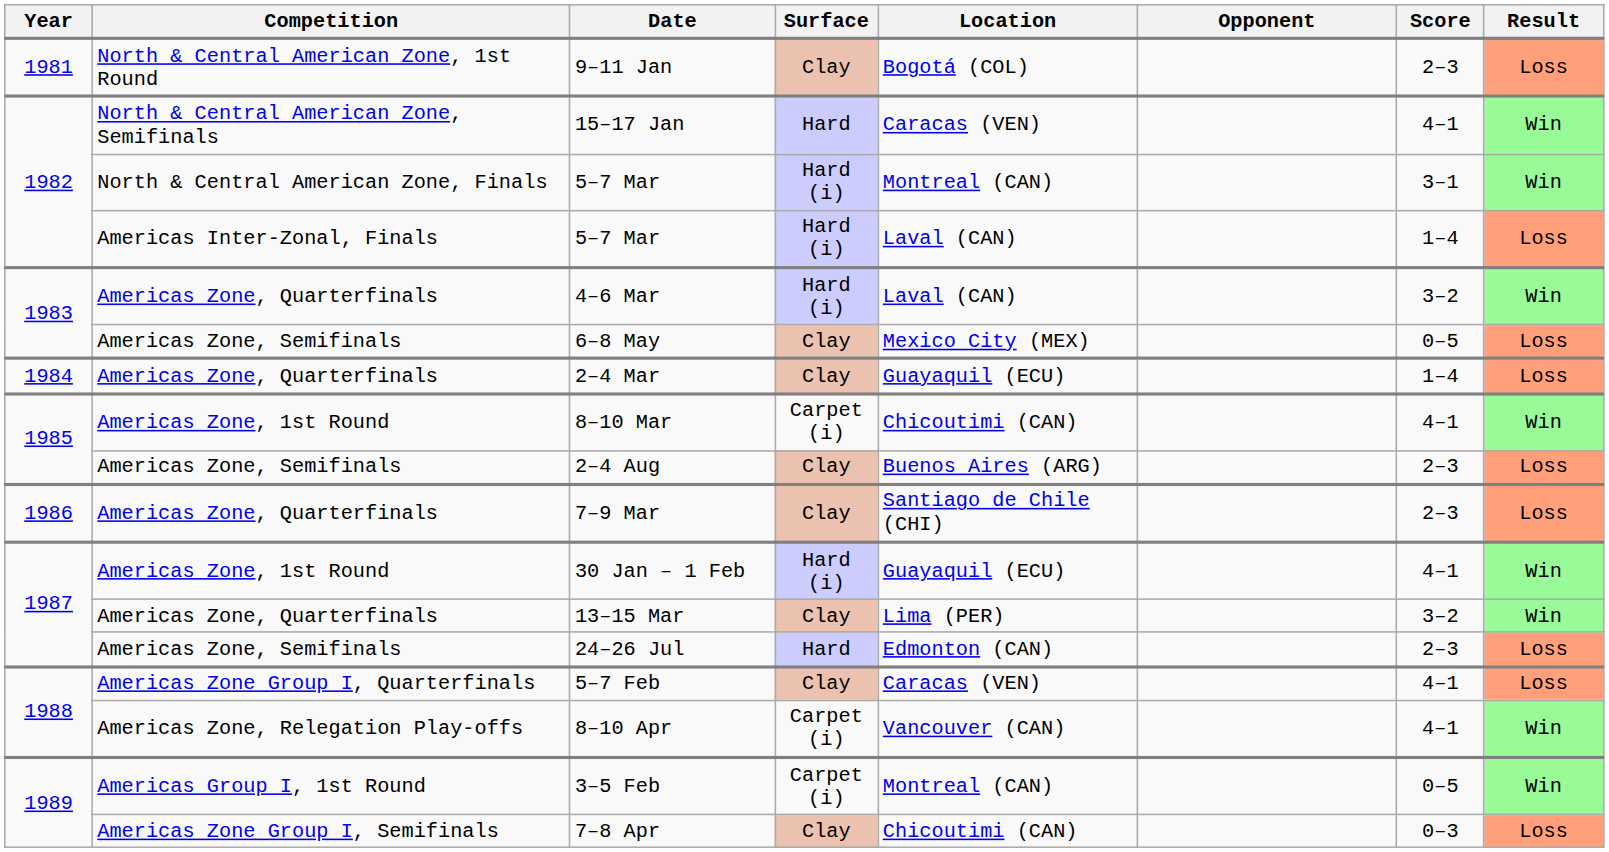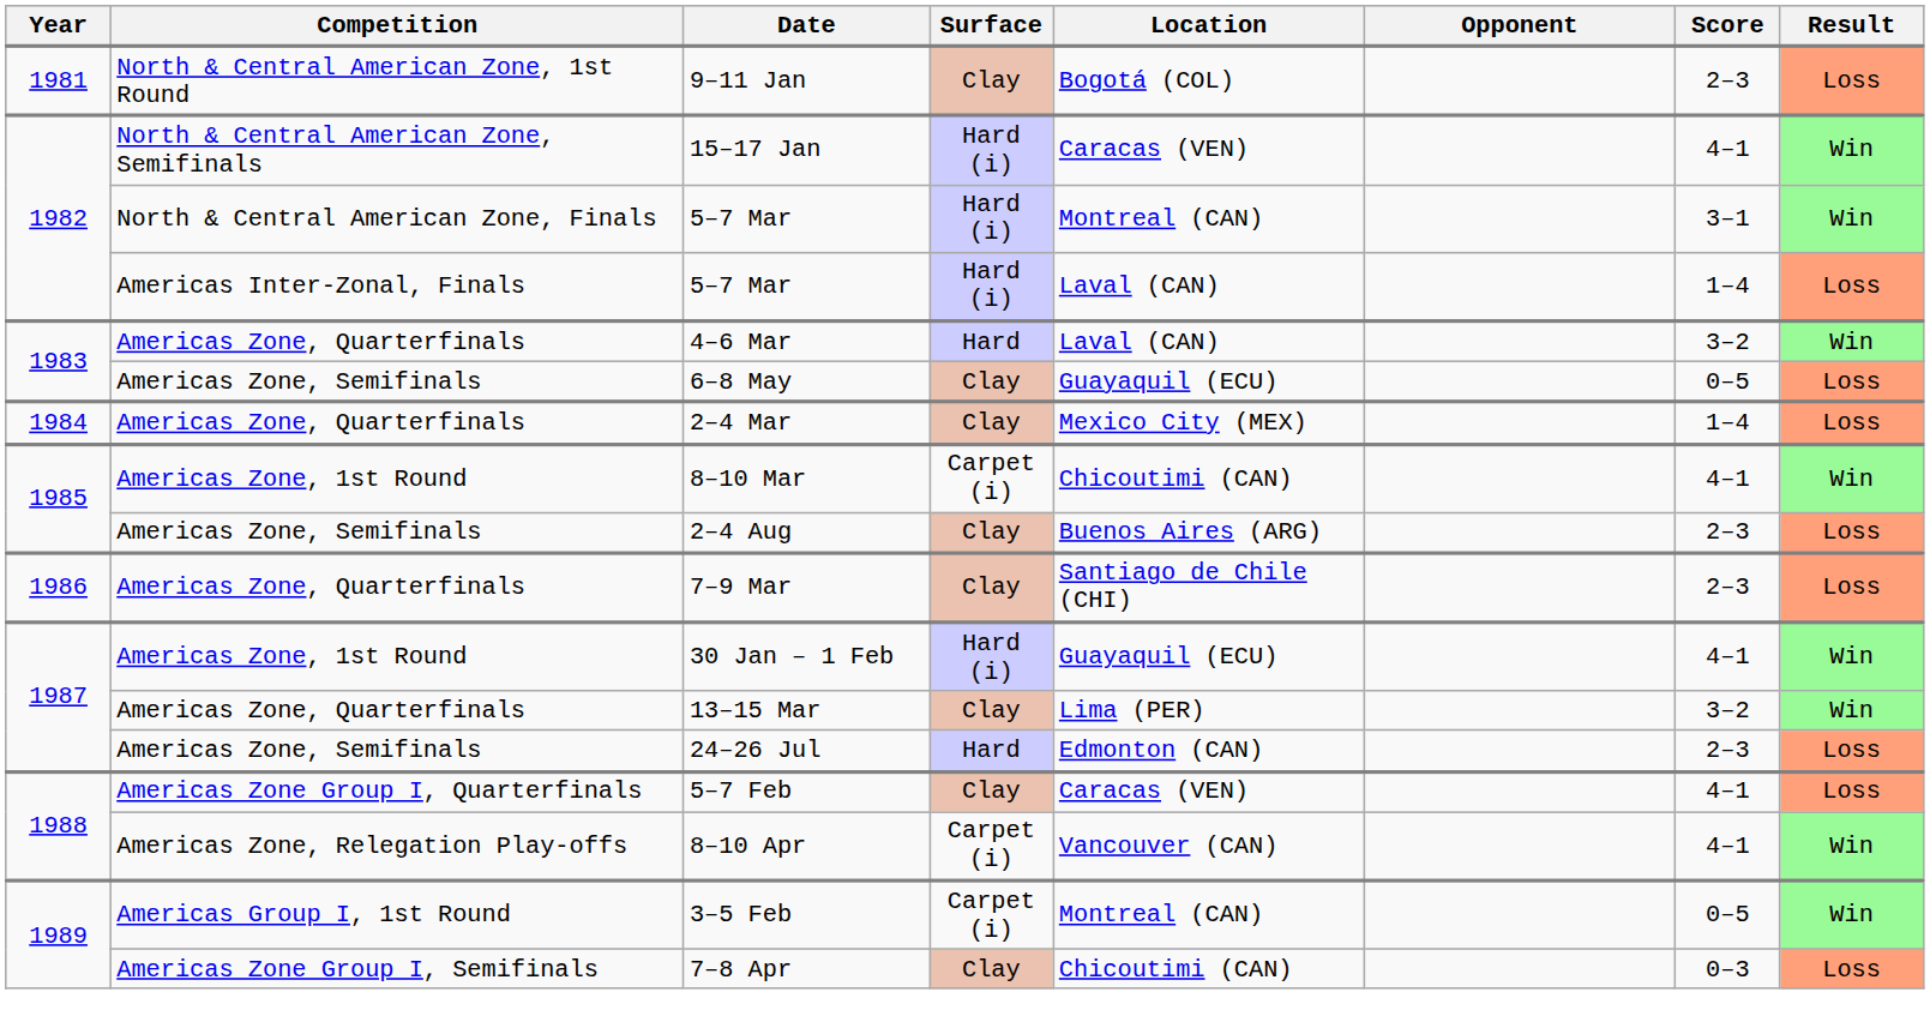15–17 Jan | Surface: Hard -> Hard (i)
4–6 Mar | Surface: Hard (i) -> Hard
6–8 May | Location: Mexico City (MEX) -> Guayaquil (ECU)
2–4 Mar | Location: Guayaquil (ECU) -> Mexico City (MEX)
